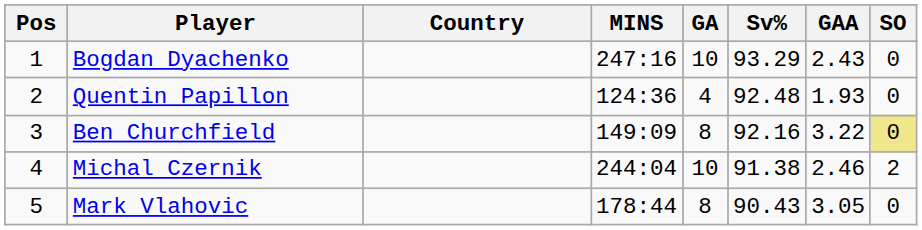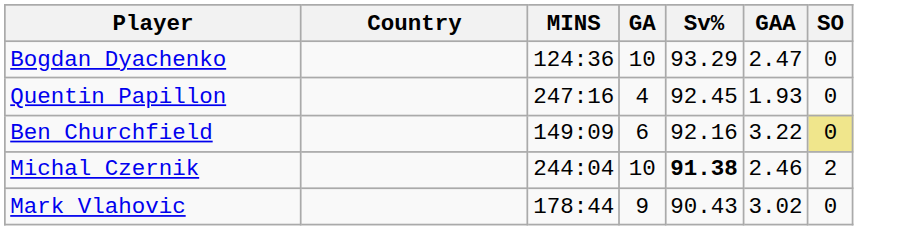- column: Pos | 1 | 2 | 3 | 4 | 5
Bogdan Dyachenko | MINS: 247:16 -> 124:36
Bogdan Dyachenko | GAA: 2.43 -> 2.47
Quentin Papillon | MINS: 124:36 -> 247:16
Quentin Papillon | Sv%: 92.48 -> 92.45
Ben Churchfield | GA: 8 -> 6
Michal Czernik | Sv%: normal -> bold
Mark Vlahovic | GA: 8 -> 9
Mark Vlahovic | GAA: 3.05 -> 3.02
